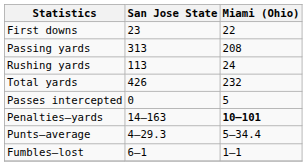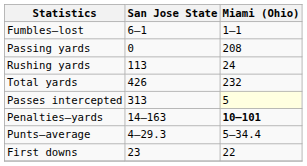rows swapped: First downs <-> Fumbles–lost
Passing yards | San Jose State: 313 -> 0
Passes intercepted | San Jose State: 0 -> 313
Passes intercepted | Miami (Ohio): no background -> lightyellow background
